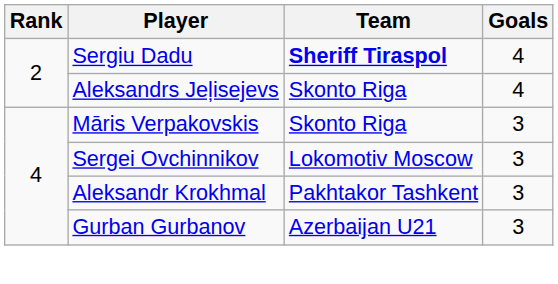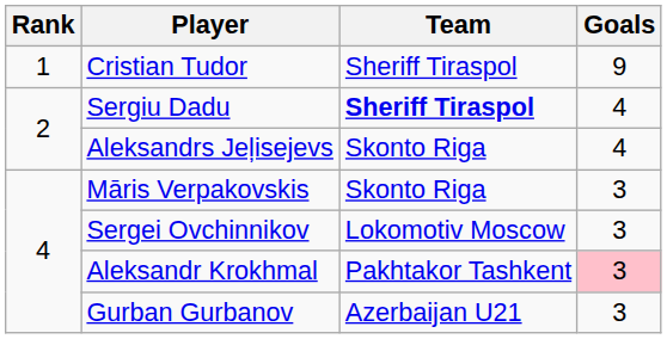+ row: 1 | Cristian Tudor | Sheriff Tiraspol | 9
Aleksandr Krokhmal | Goals: no background -> pink background
